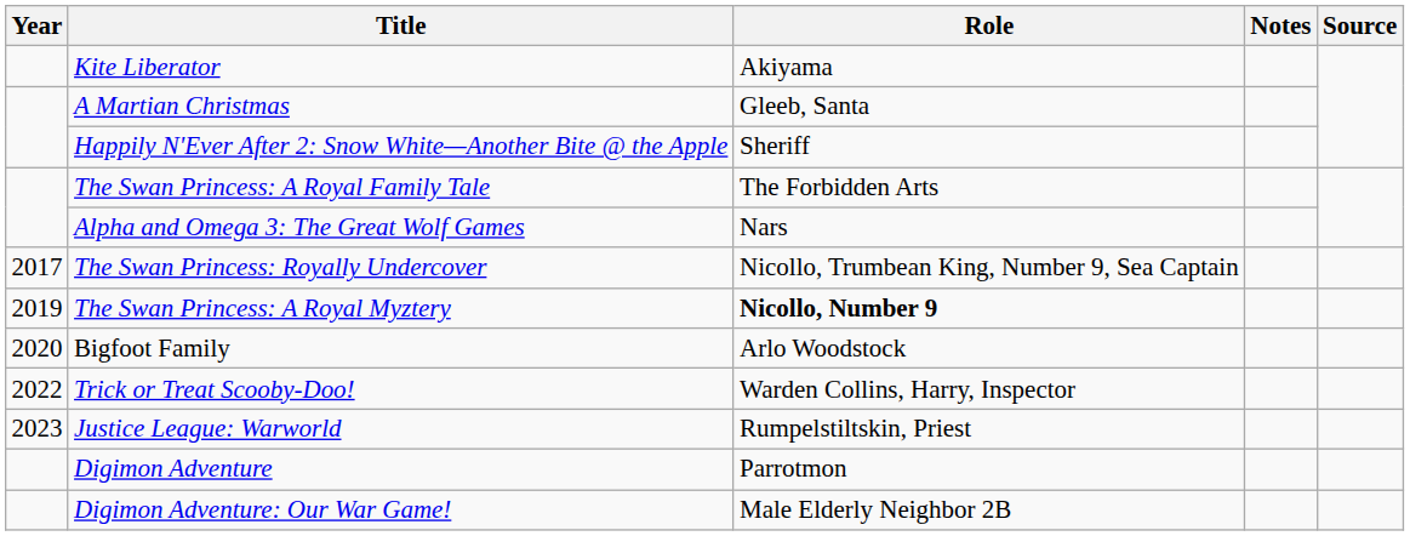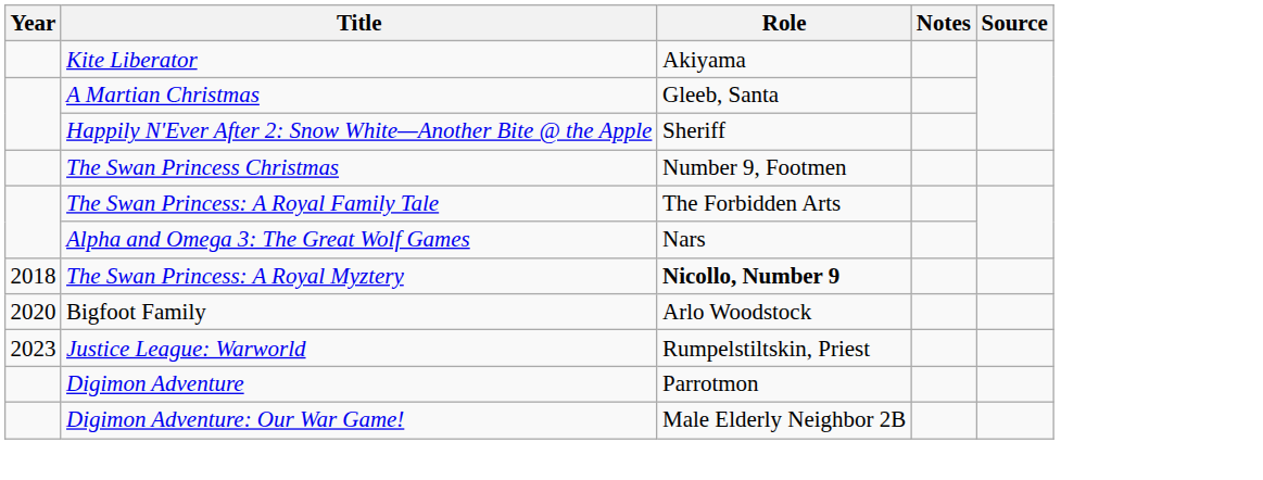+ row: The Swan Princess Christmas | Number 9, Footmen
- row: 2017 | The Swan Princess: Royally Undercover | Nicollo, Trumbean King, Number 9, Sea Captain
The Swan Princess: A Royal Myztery | Year: 2019 -> 2018
- row: 2022 | Trick or Treat Scooby-Doo! | Warden Collins, Harry, Inspector
